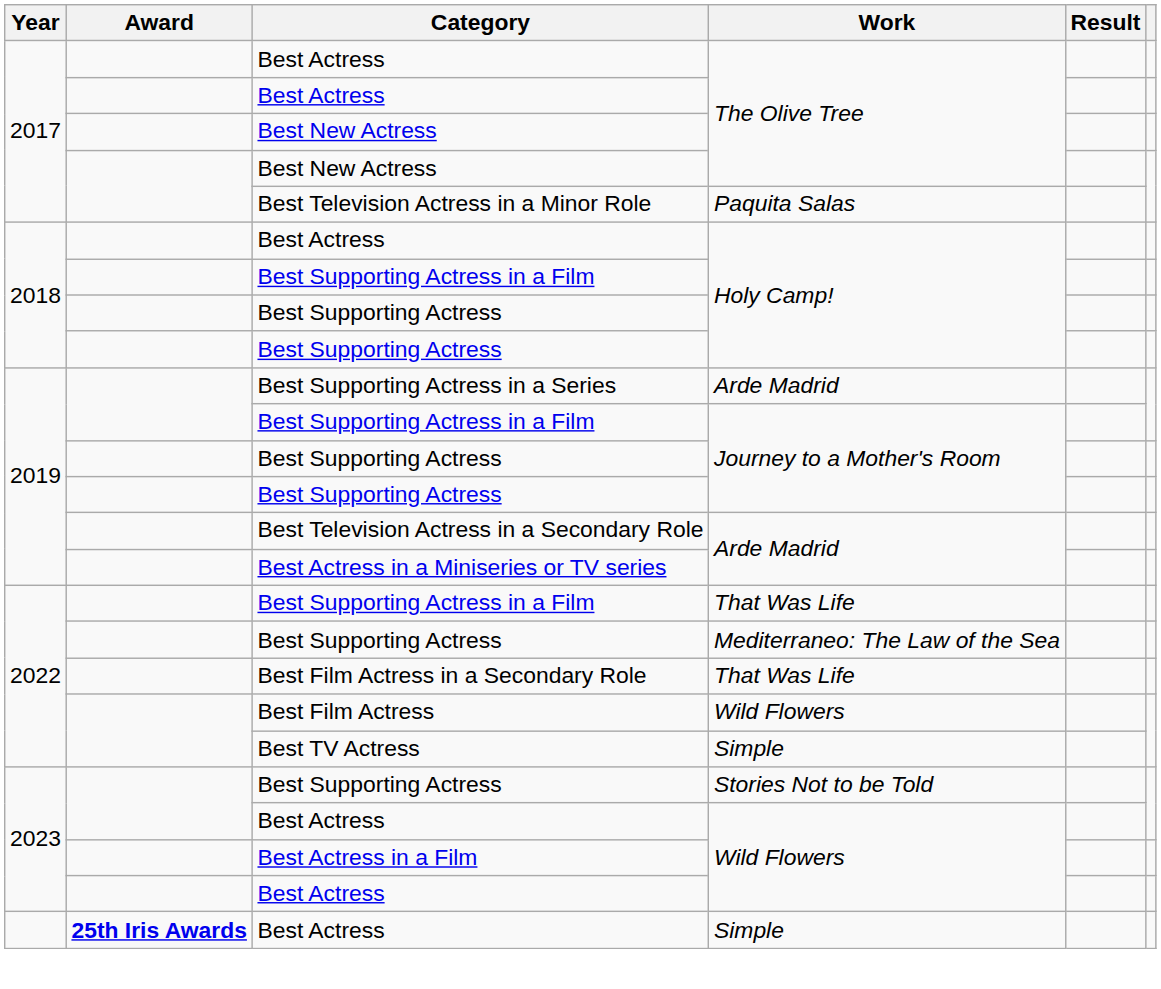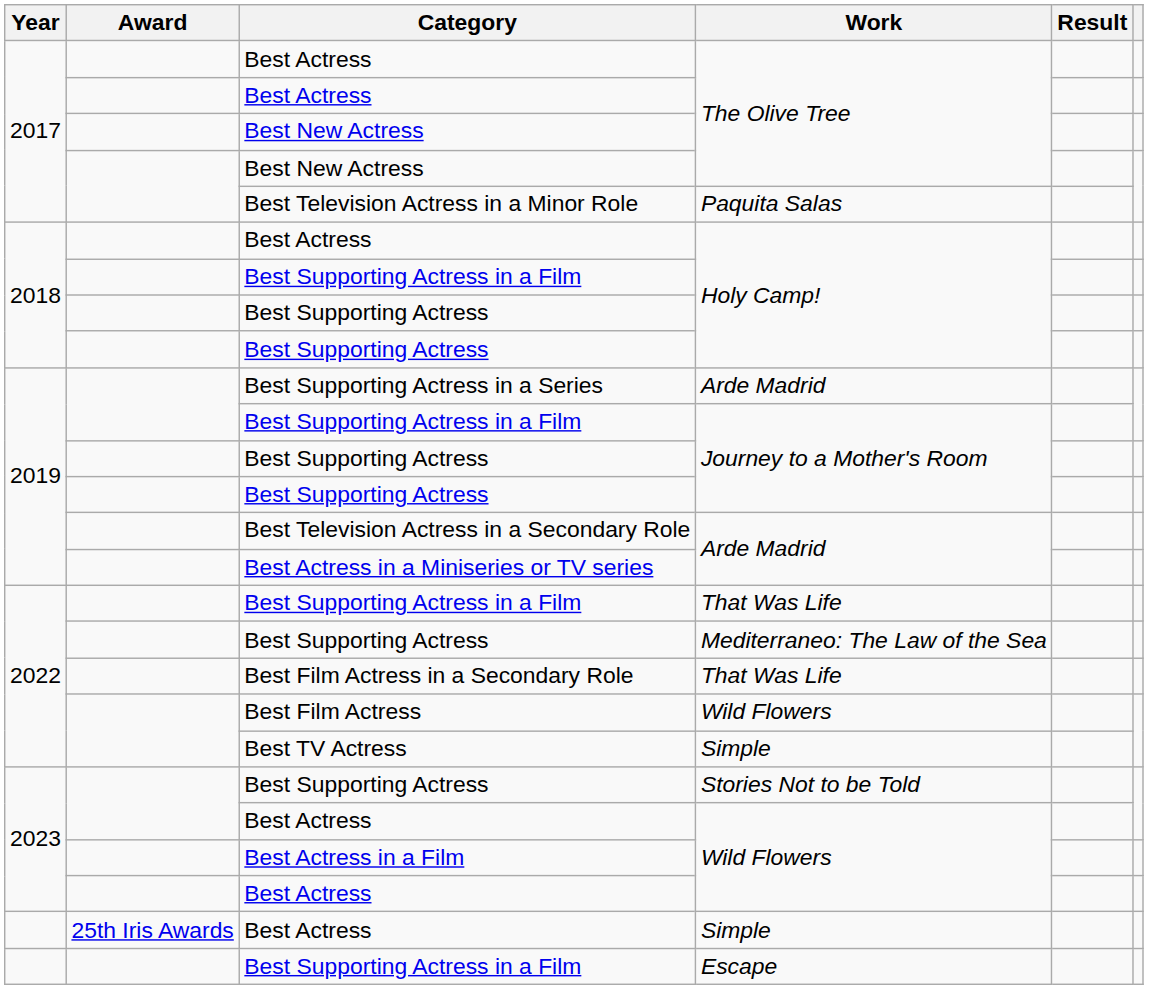Best Actress / Simple | Award: bold -> normal
+ row: Best Supporting Actress in a Film | Escape
